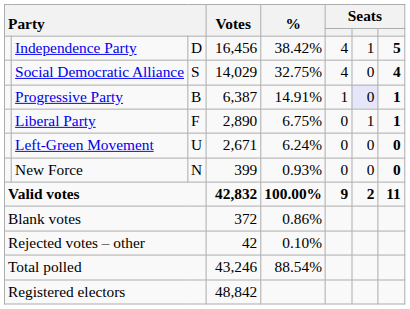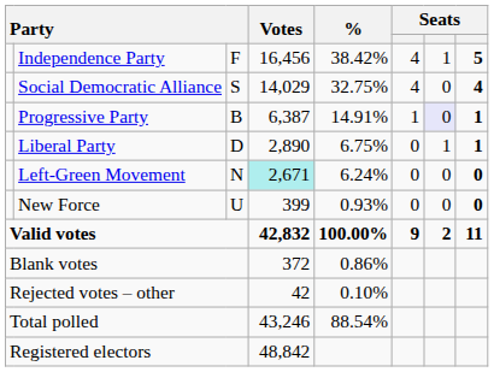Independence Party | column 3: D -> F
Liberal Party | column 3: F -> D
Left-Green Movement | column 3: U -> N
Left-Green Movement | Votes: no background -> paleturquoise background
New Force | column 3: N -> U
